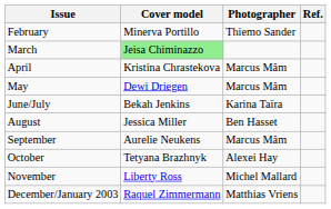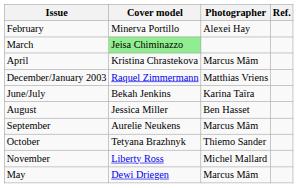February | Photographer: Thiemo Sander -> Alexei Hay
rows swapped: May <-> December/January 2003
October | Photographer: Alexei Hay -> Thiemo Sander
